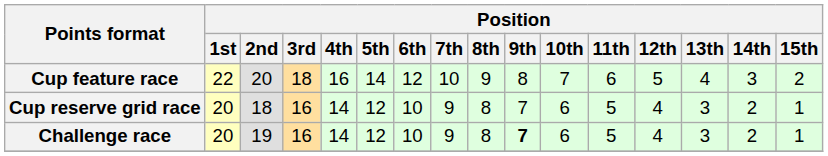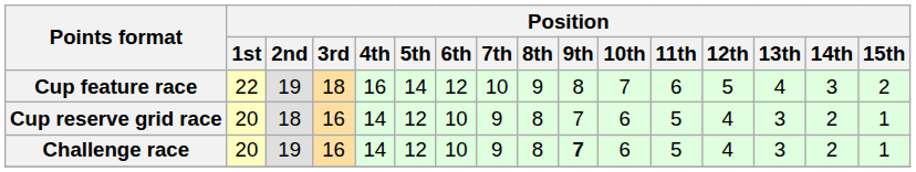Cup feature race | Position / 2nd: 20 -> 19
